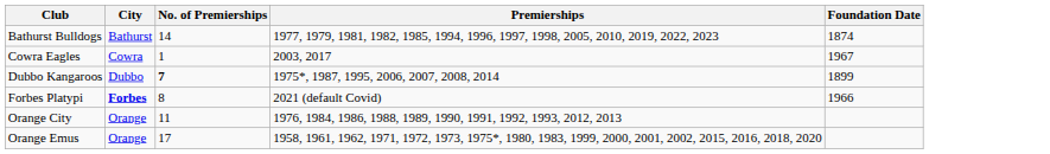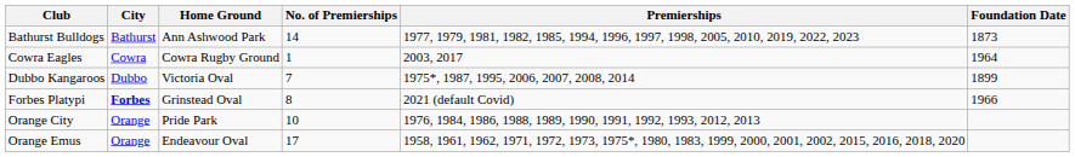+ column: Home Ground | Ann Ashwood Park | Cowra Rugby Ground | Victoria Oval | Grinstead Oval | Pride Park | Endeavour Oval
Bathurst Bulldogs | Foundation Date: 1874 -> 1873
Cowra Eagles | Foundation Date: 1967 -> 1964
Dubbo Kangaroos | No. of Premierships: bold -> normal
Orange City | No. of Premierships: 11 -> 10
